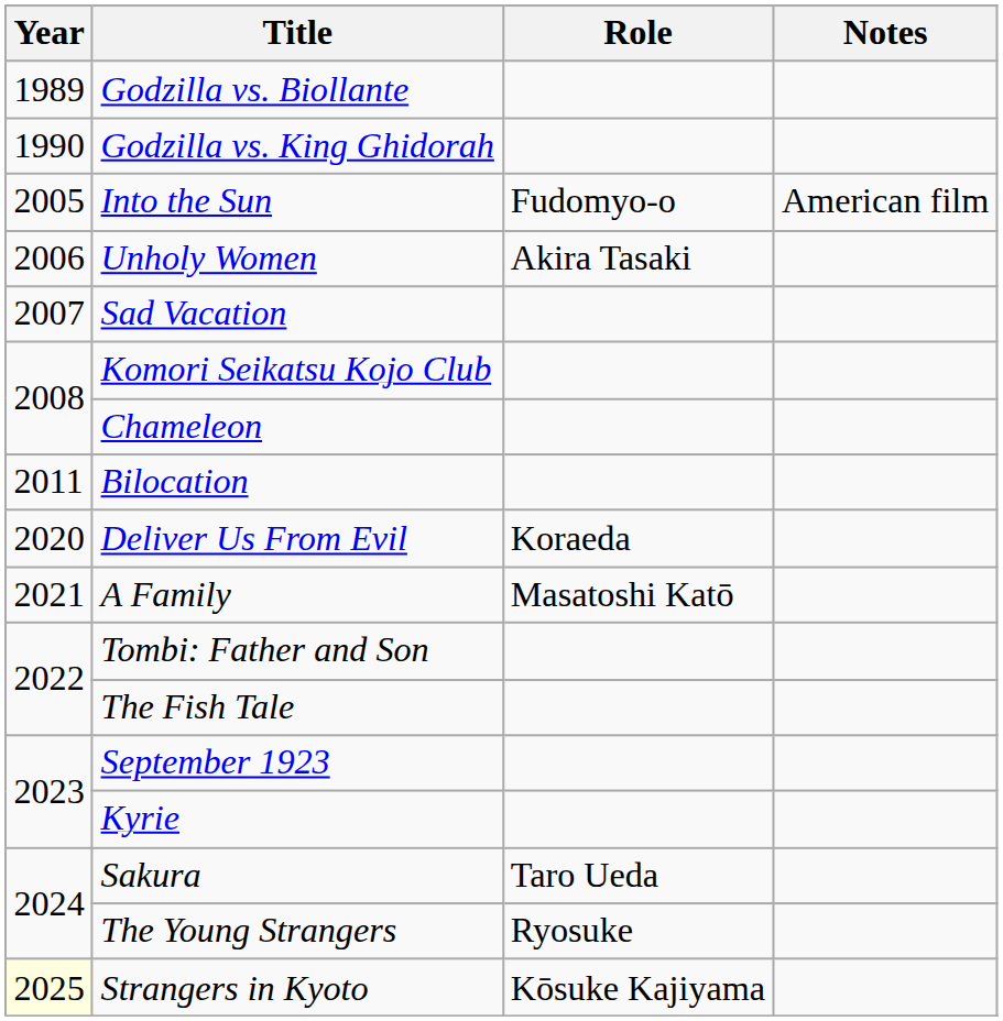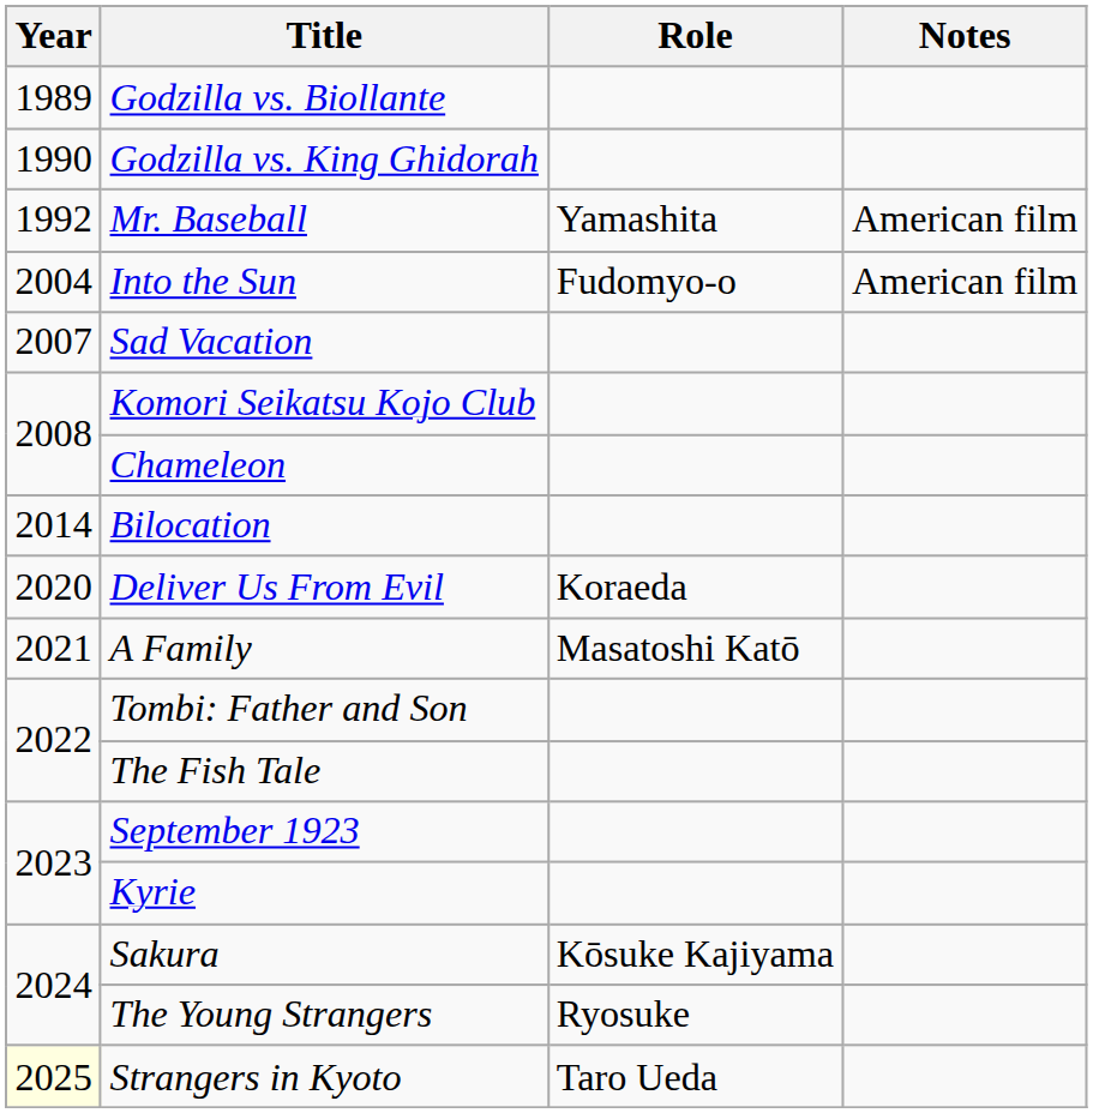+ row: 1992 | Mr. Baseball | Yamashita | American film
Into the Sun | Year: 2005 -> 2004
- row: 2006 | Unholy Women | Akira Tasaki
Bilocation | Year: 2011 -> 2014
Sakura | Role: Taro Ueda -> Kōsuke Kajiyama
Strangers in Kyoto | Role: Kōsuke Kajiyama -> Taro Ueda
